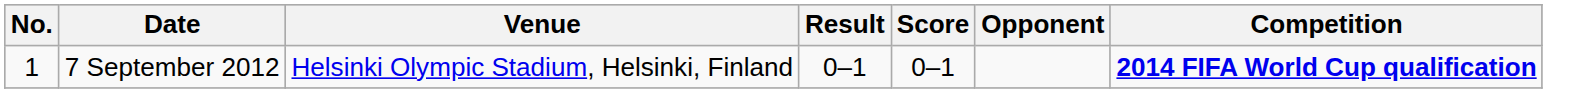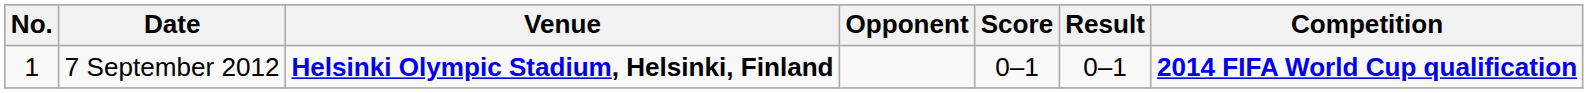columns swapped: Opponent <-> Result
7 September 2012 | Venue: normal -> bold
